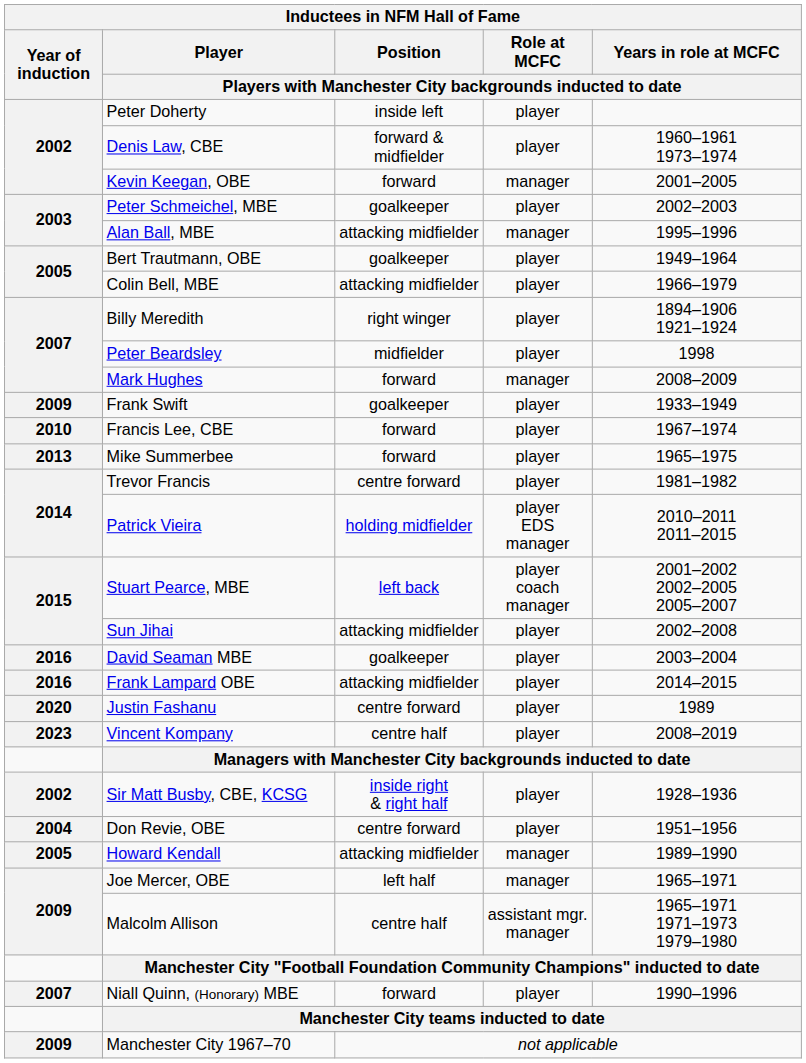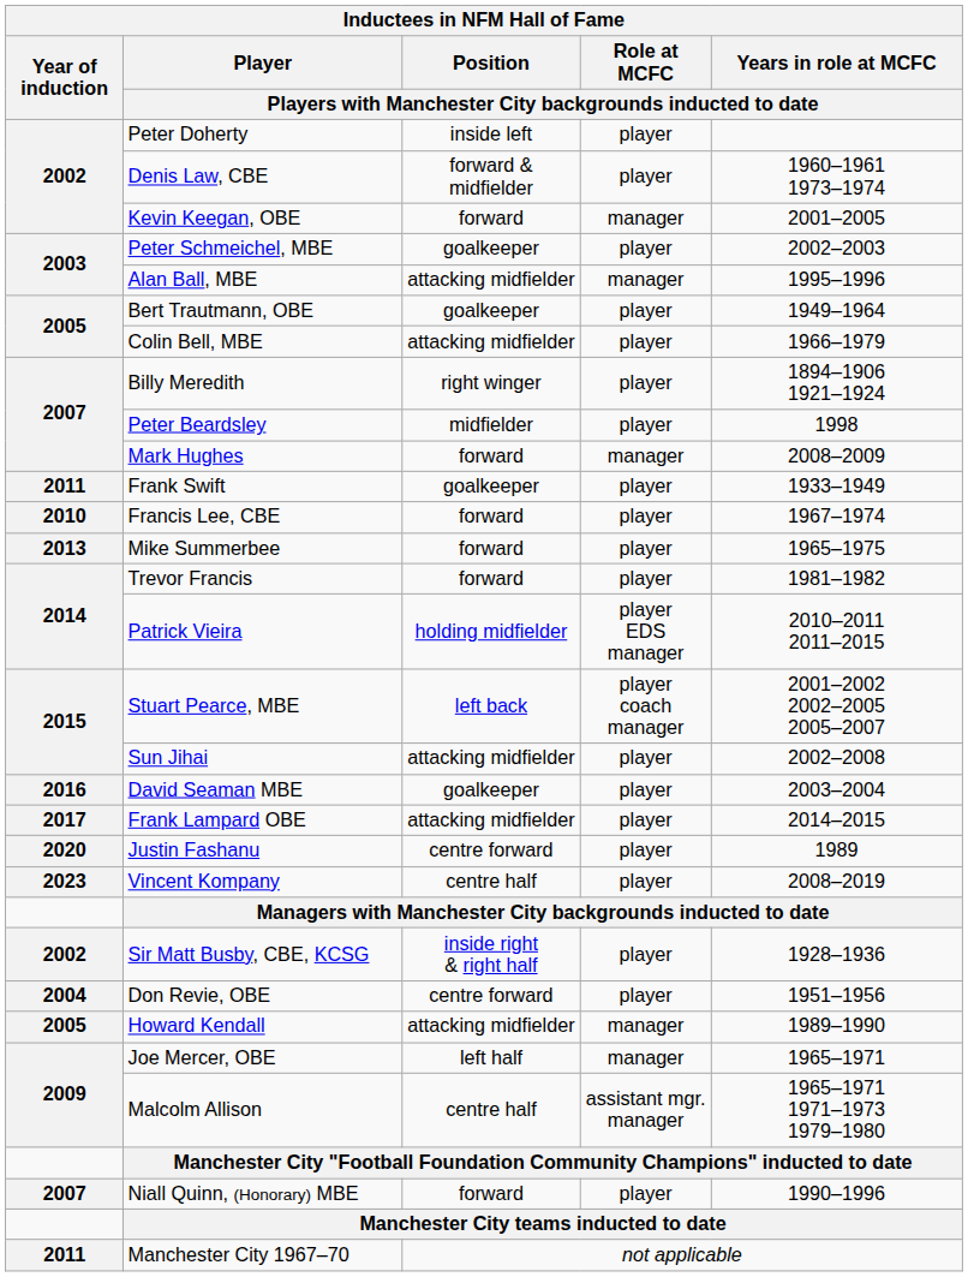Frank Swift | Year of induction: 2009 -> 2011
Trevor Francis | column 3: centre forward -> forward
Frank Lampard OBE | Year of induction: 2016 -> 2017
Manchester City 1967–70 | Year of induction: 2009 -> 2011
